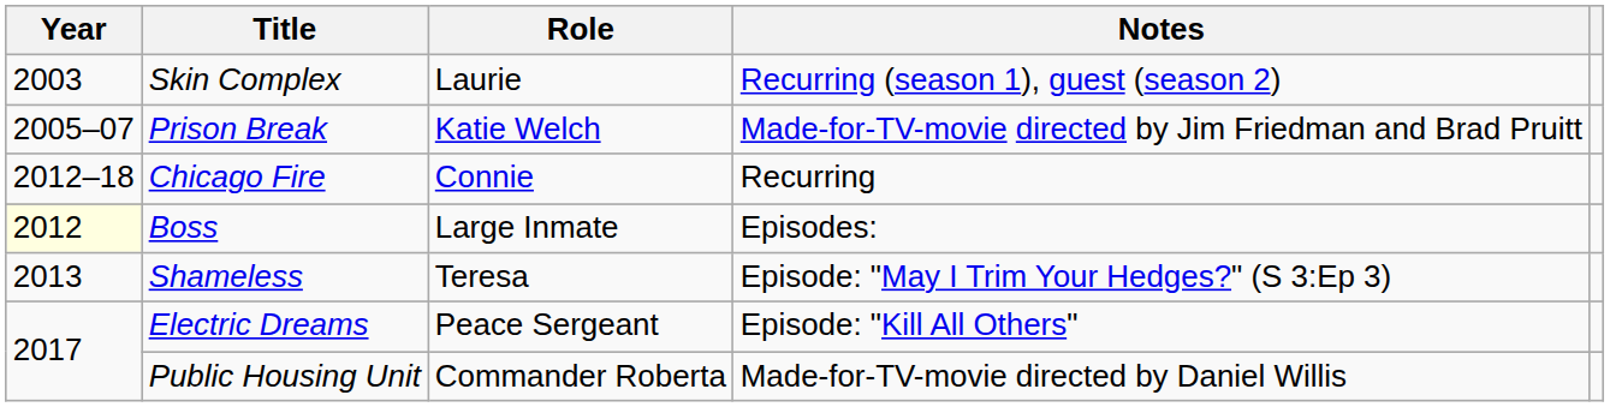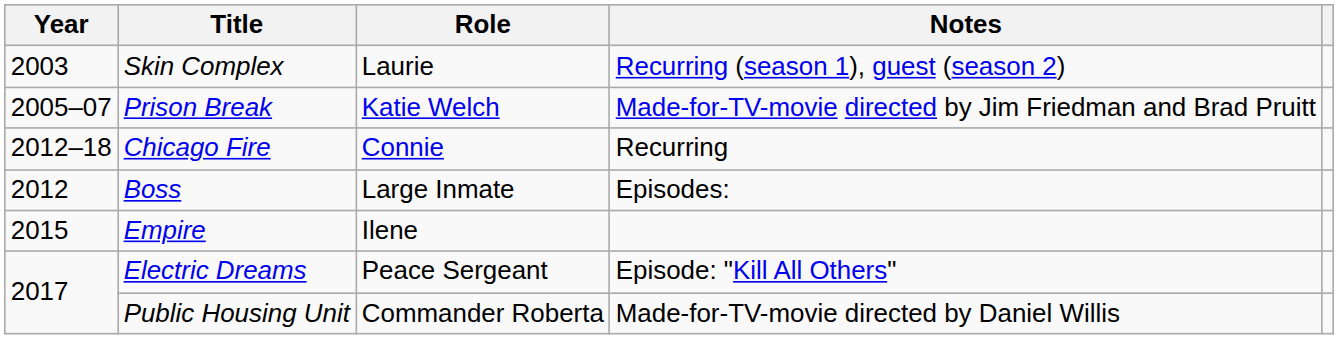Boss | Year: lightyellow background -> no background
- row: 2013 | Shameless | Teresa | Episode: "May I Trim Your Hedges?" (S 3:Ep 3)
+ row: 2015 | Empire | Ilene
